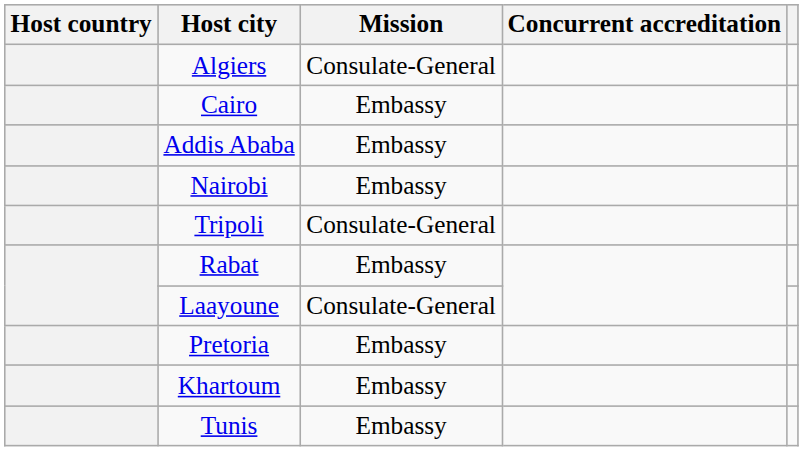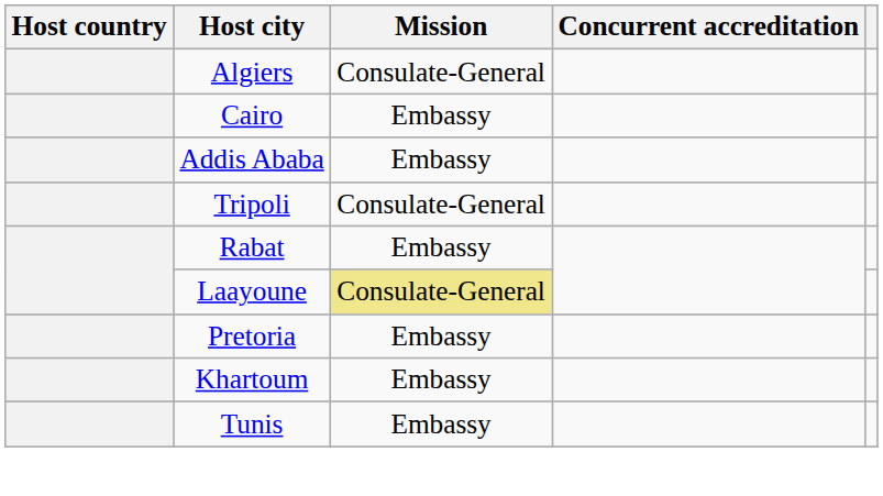- row: Nairobi | Embassy
Laayoune | Mission: no background -> khaki background
